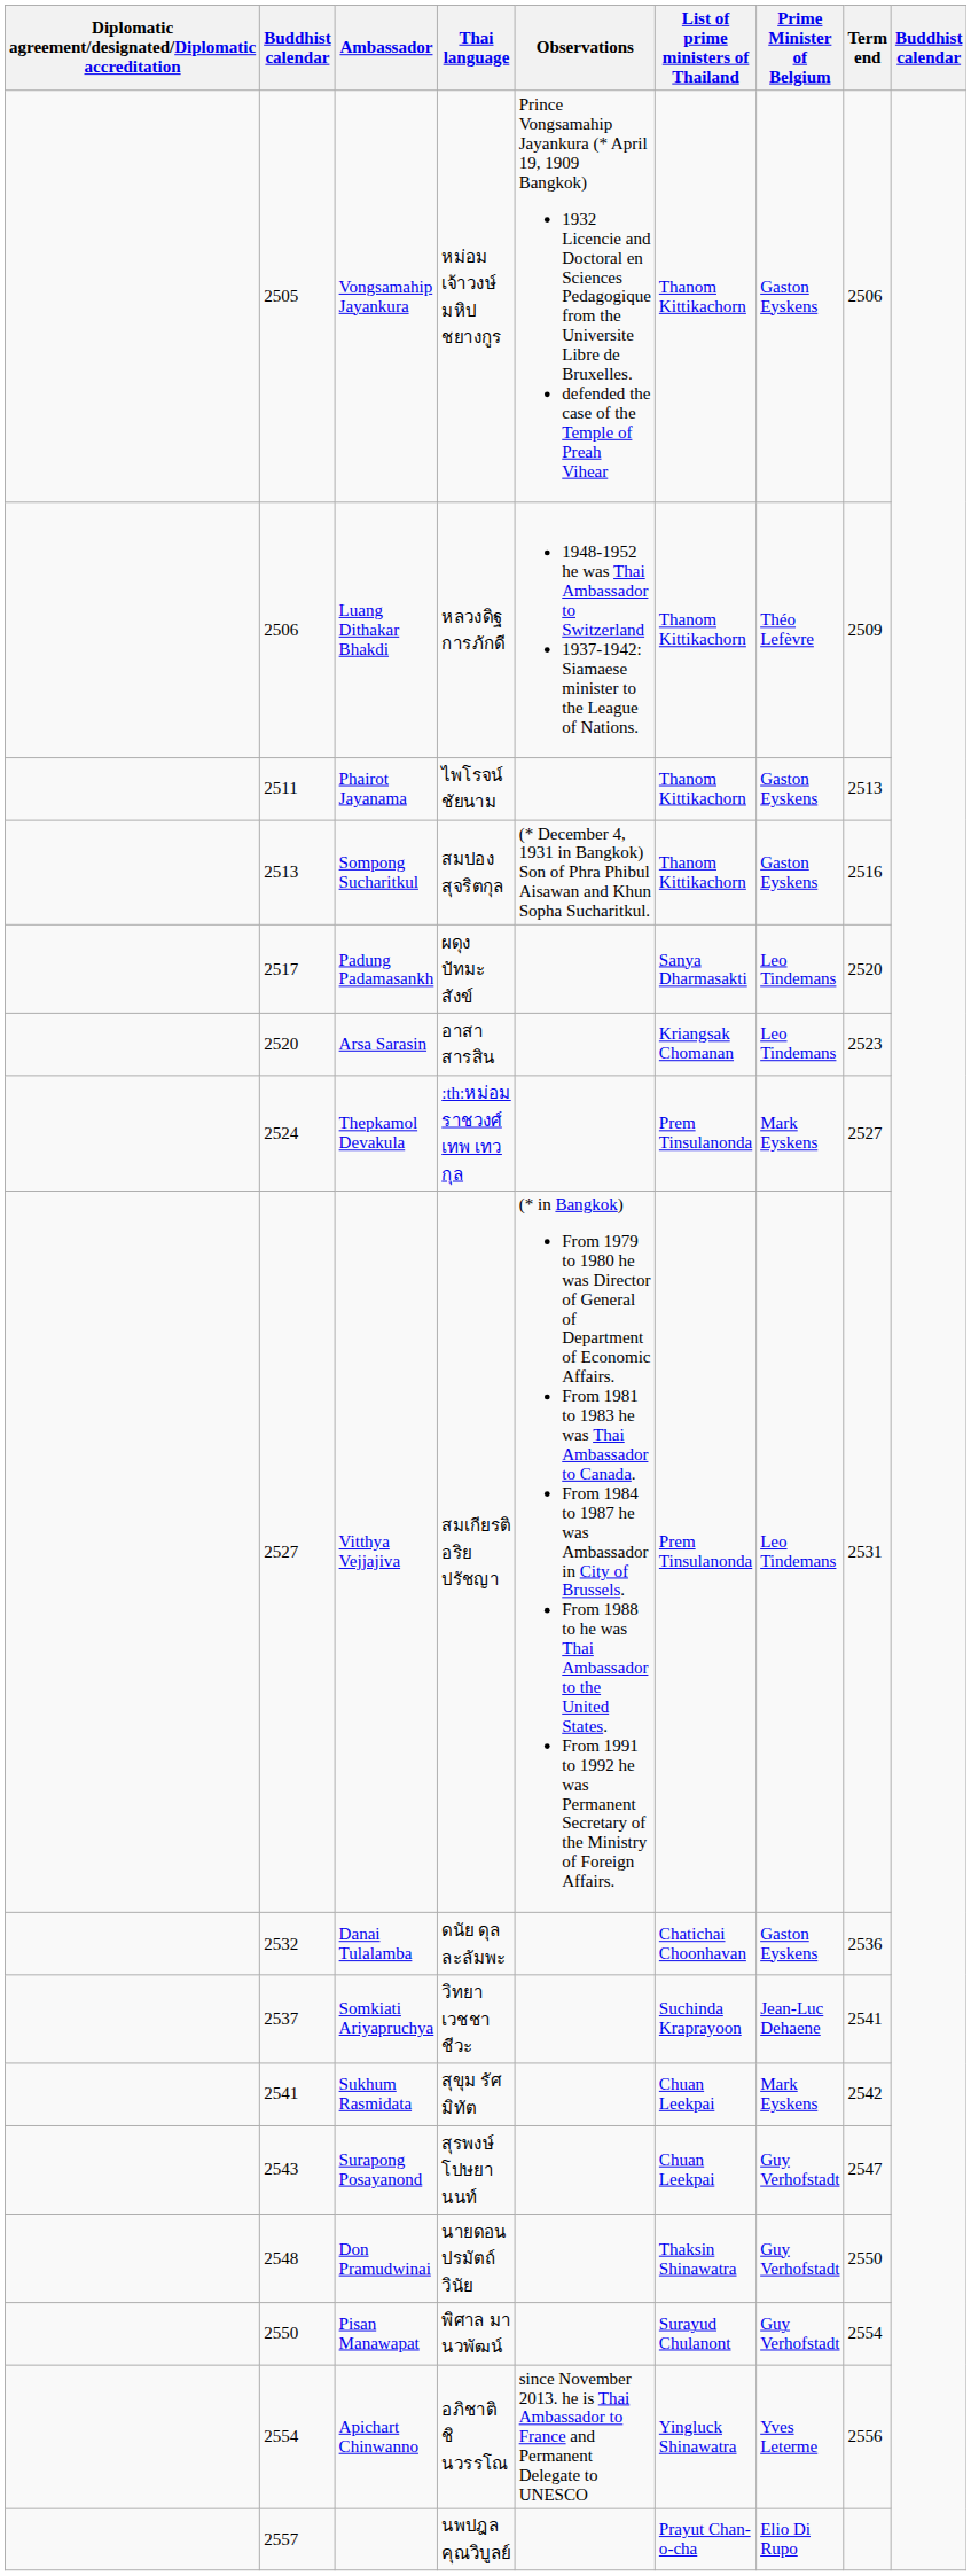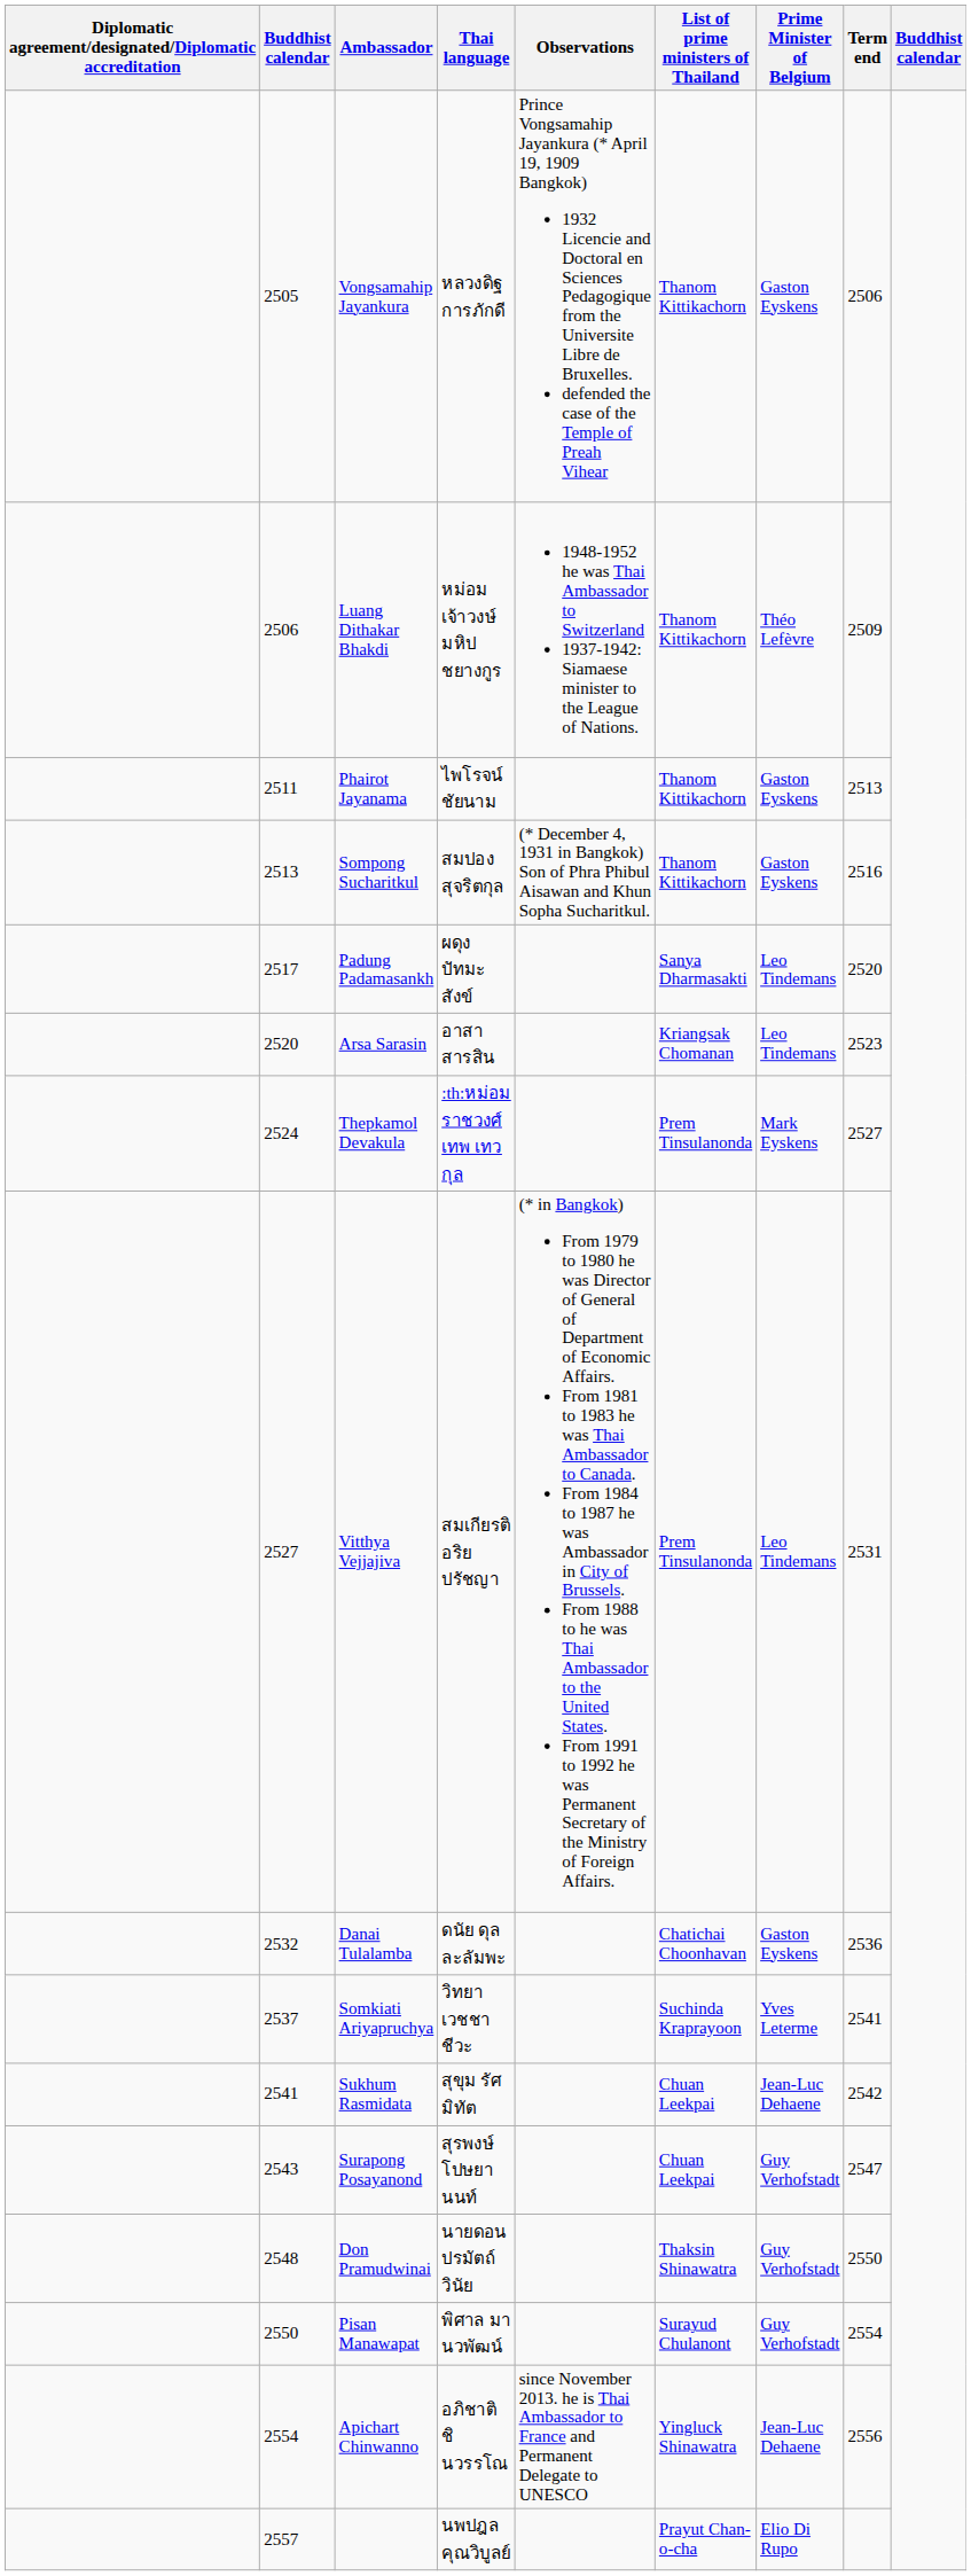Vongsamahip Jayankura | Thai language: หม่อมเจ้าวงษ์มหิป ชยางกูร -> หลวงดิฐการภักดี
Luang Dithakar Bhakdi | Thai language: หลวงดิฐการภักดี -> หม่อมเจ้าวงษ์มหิป ชยางกูร
Somkiati Ariyapruchya | Prime Minister of Belgium: Jean-Luc Dehaene -> Yves Leterme
Sukhum Rasmidata | Prime Minister of Belgium: Mark Eyskens -> Jean-Luc Dehaene
Apichart Chinwanno | Prime Minister of Belgium: Yves Leterme -> Jean-Luc Dehaene
